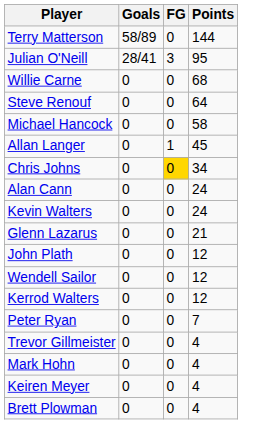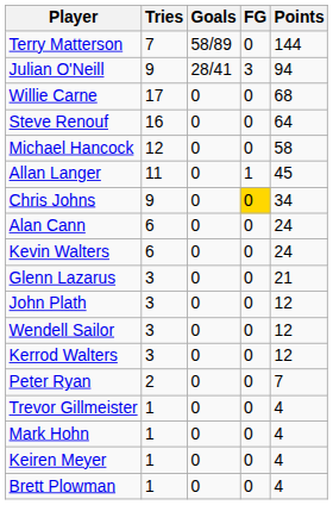+ column: Tries | 7 | 9 | 17 | 16 | 12 | 11 | 9 | 6 | 6 | 3 | 3 | 3 | 3 | 2 | 1 | 1 | 1 | 1
Julian O'Neill | Points: 95 -> 94
